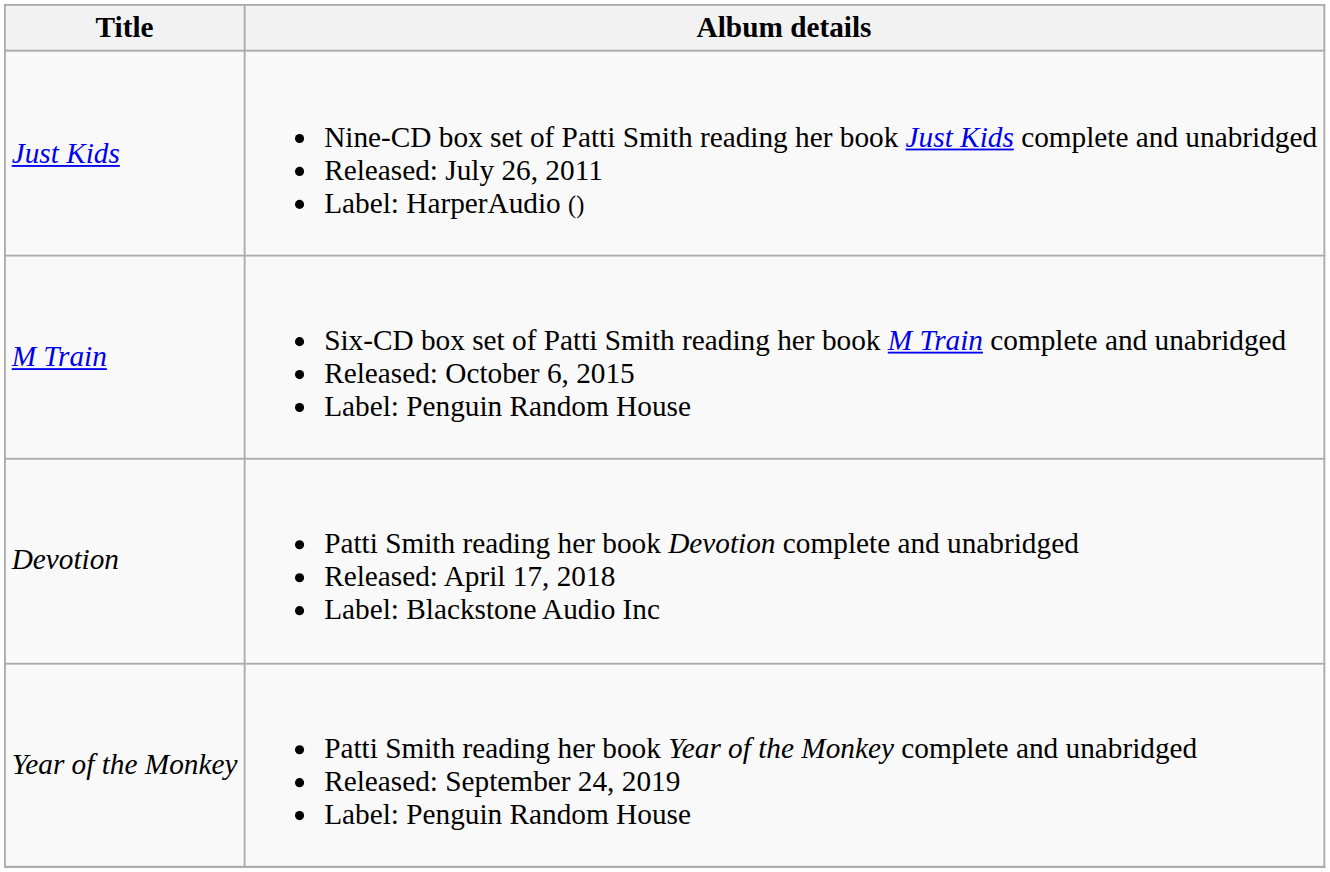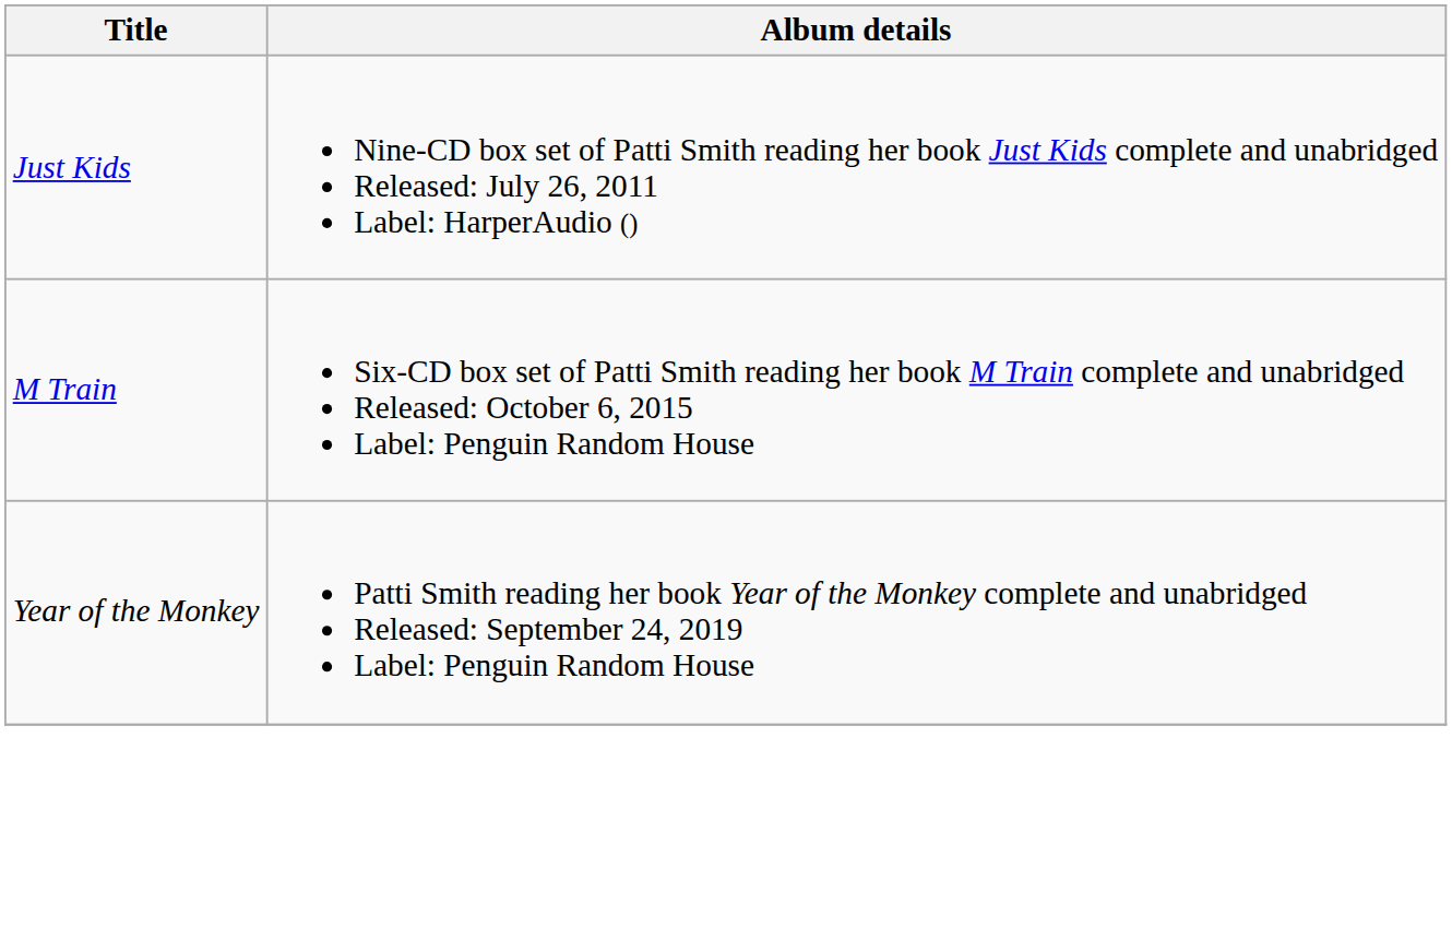- row: Devotion | Patti Smith reading her book Devotion complete and unabridged Released: April 17, 2018 Label: Blackstone Audio Inc
